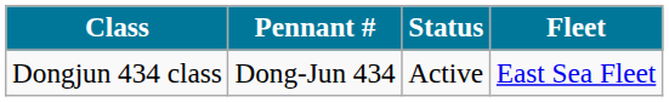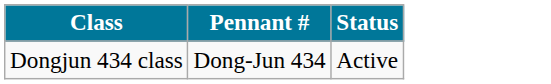- column: Fleet | East Sea Fleet
